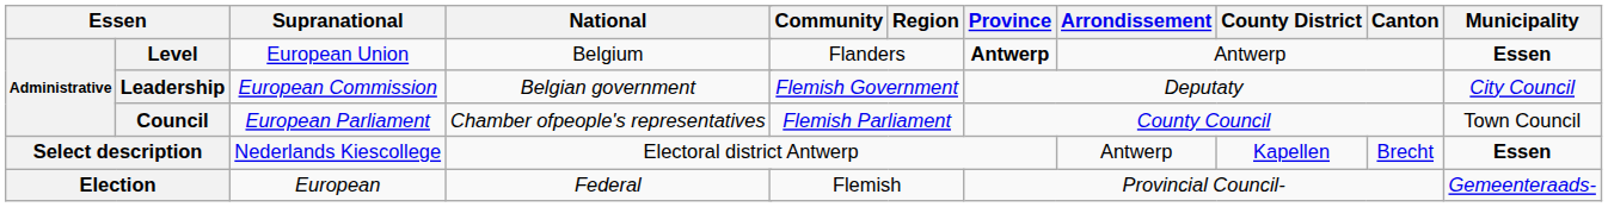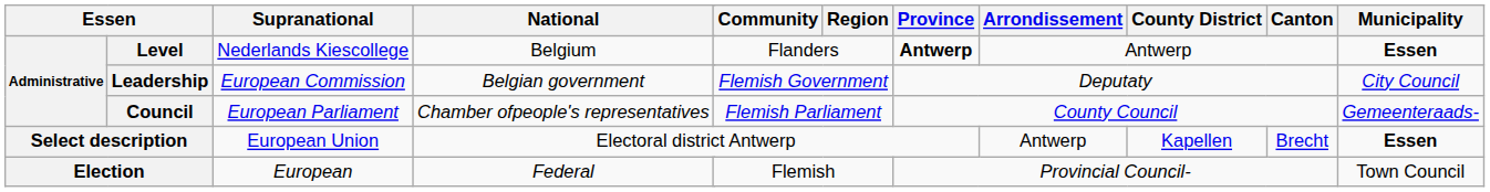Level | Supranational: European Union -> Nederlands Kiescollege
Council | Municipality: Town Council -> Gemeenteraads-
Select description | Supranational: Nederlands Kiescollege -> European Union
Election | Municipality: Gemeenteraads- -> Town Council
